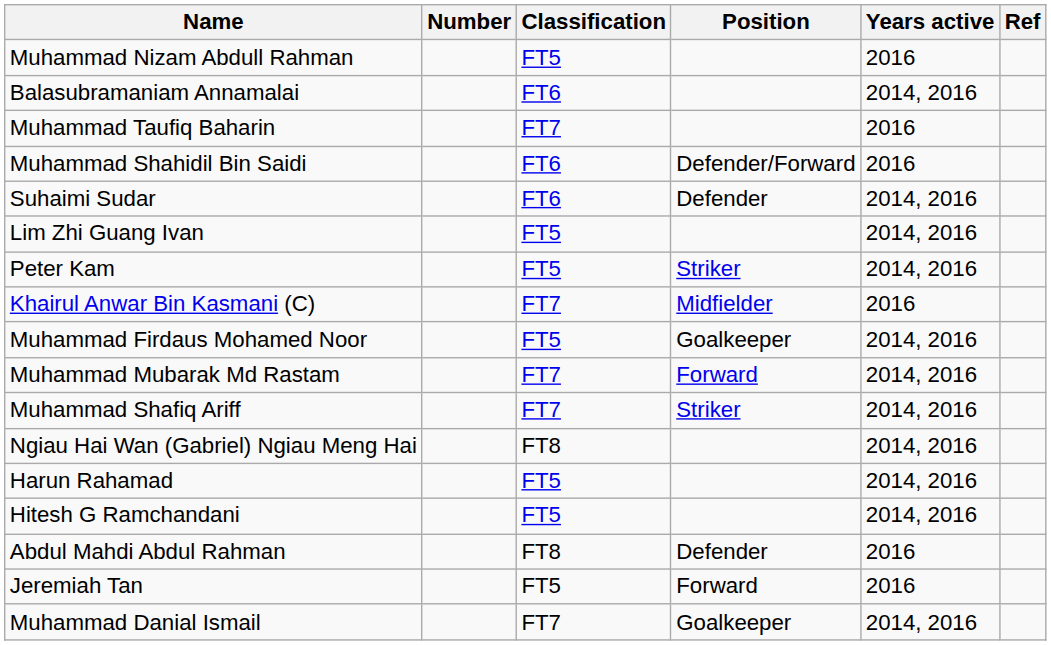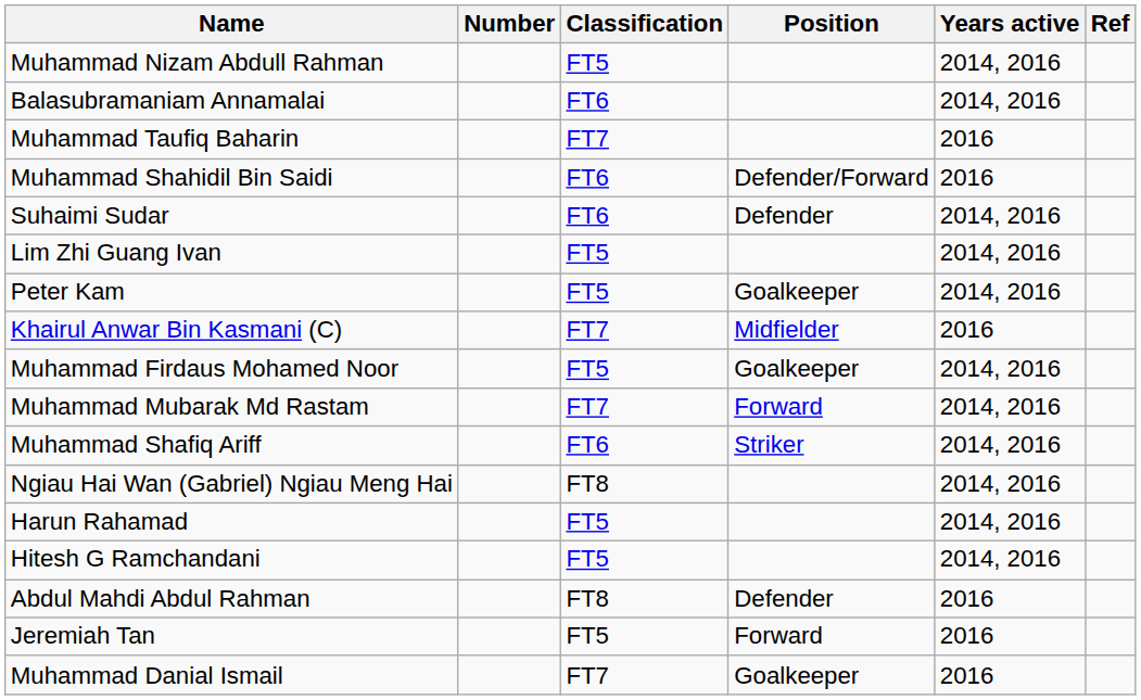Muhammad Nizam Abdull Rahman | Years active: 2016 -> 2014, 2016
Peter Kam | Position: Striker -> Goalkeeper
Muhammad Shafiq Ariff | Classification: FT7 -> FT6
Muhammad Danial Ismail | Years active: 2014, 2016 -> 2016
